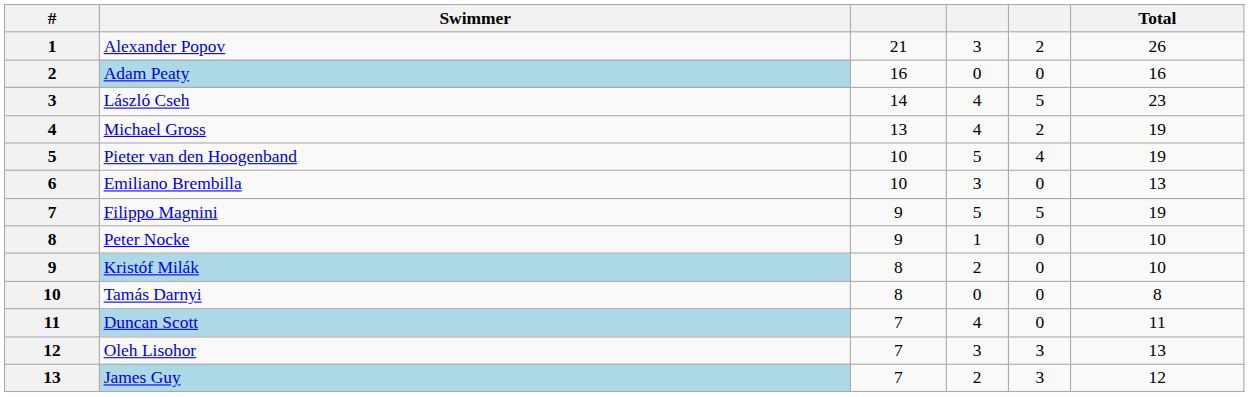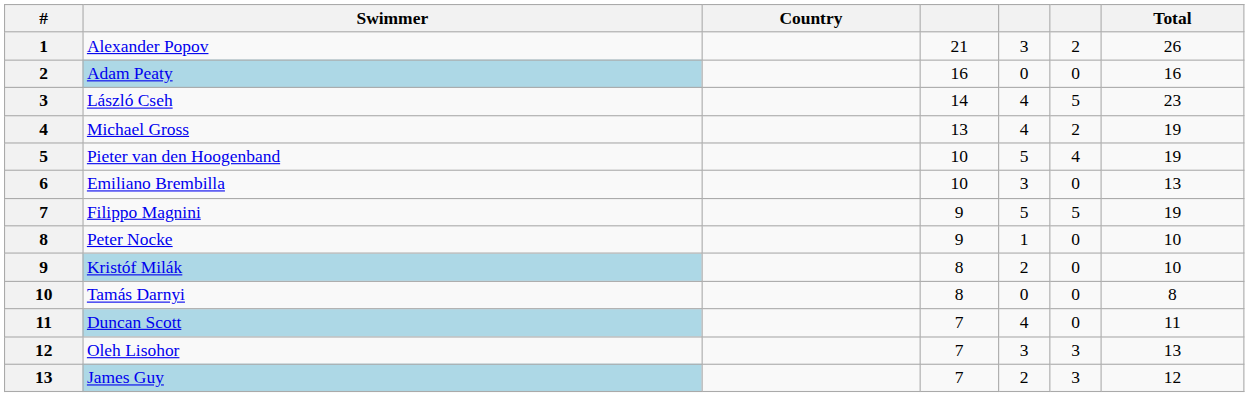+ column: Country
